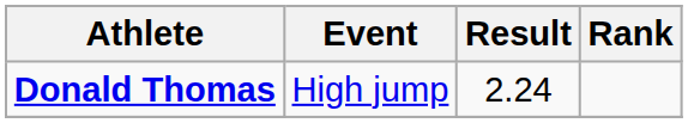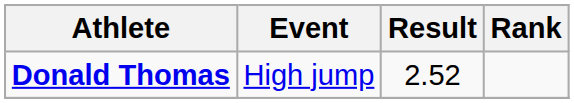Donald Thomas | Result: 2.24 -> 2.52
